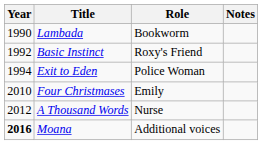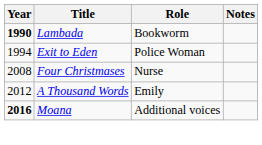Lambada | Year: normal -> bold
- row: 1992 | Basic Instinct | Roxy's Friend
Four Christmases | Year: 2010 -> 2008
Four Christmases | Role: Emily -> Nurse
A Thousand Words | Role: Nurse -> Emily
